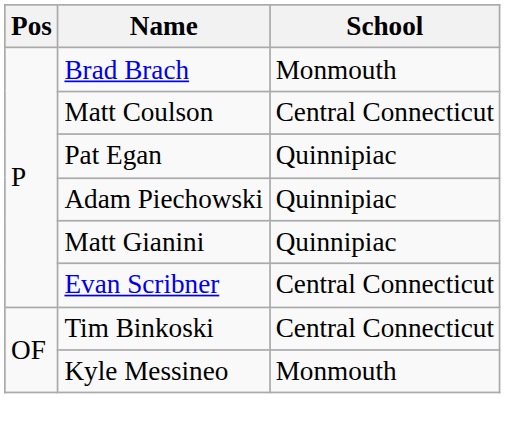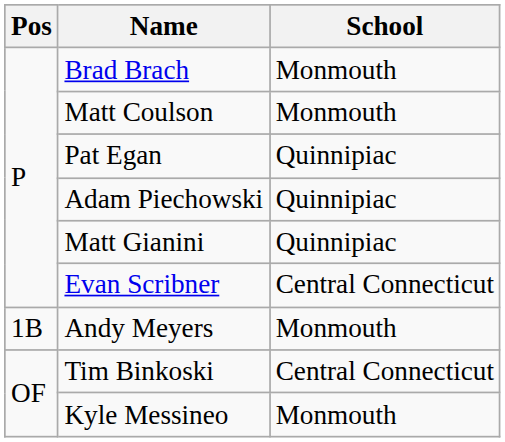Matt Coulson | School: Central Connecticut -> Monmouth
+ row: 1B | Andy Meyers | Monmouth
